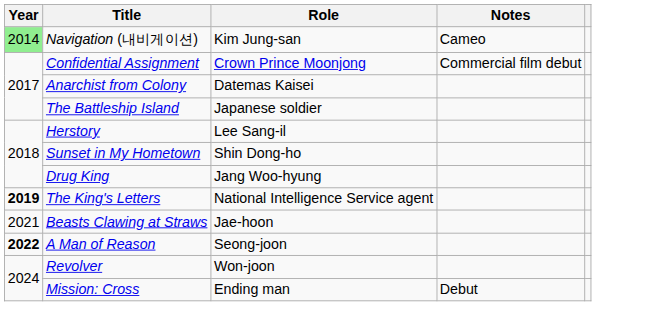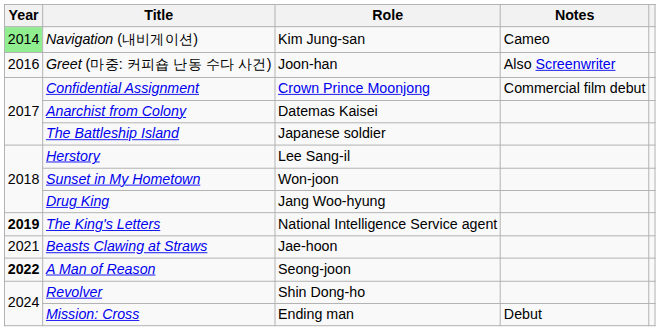+ row: 2016 | Greet (마중: 커피숍 난동 수다 사건) | Joon-han | Also Screenwriter
Sunset in My Hometown | Role: Shin Dong-ho -> Won-joon
Revolver | Role: Won-joon -> Shin Dong-ho
